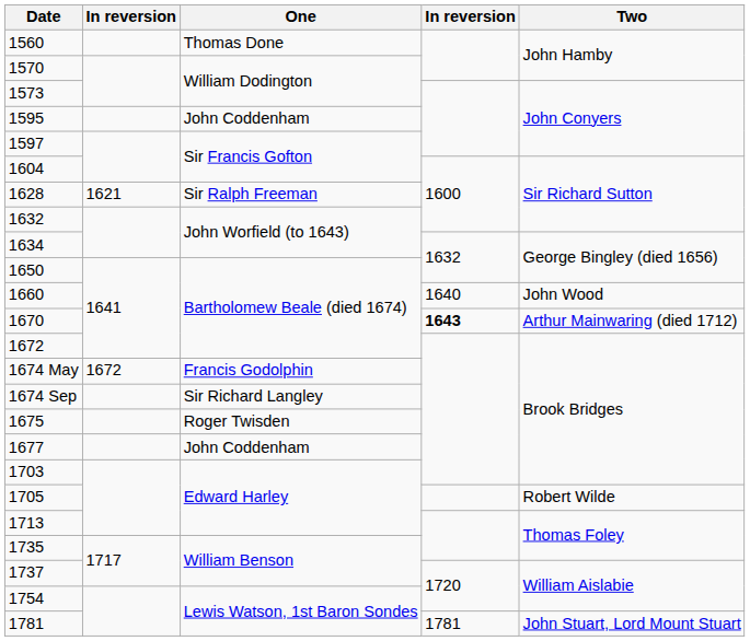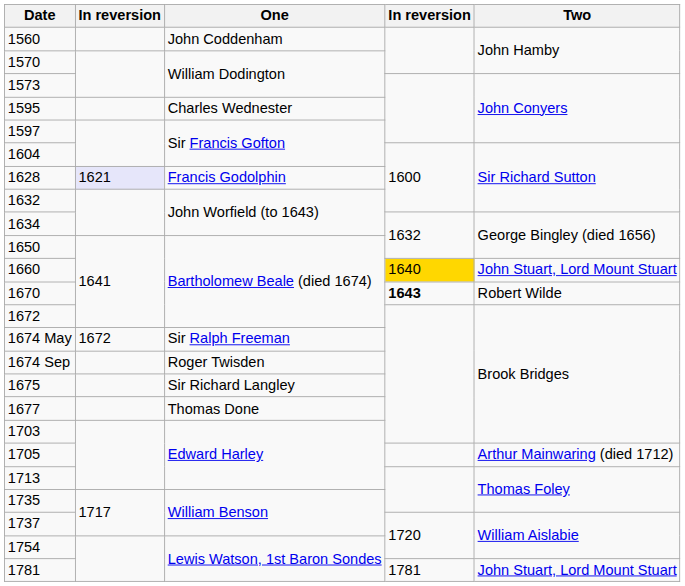1560 | One: Thomas Done -> John Coddenham
1595 | One: John Coddenham -> Charles Wednester
1628 | column 2: no background -> lavender background
1628 | One: Sir Ralph Freeman -> Francis Godolphin
1660 | column 4: no background -> gold background
1660 | Two: John Wood -> John Stuart, Lord Mount Stuart
1670 | Two: Arthur Mainwaring (died 1712) -> Robert Wilde
1674 May | One: Francis Godolphin -> Sir Ralph Freeman
1674 Sep | One: Sir Richard Langley -> Roger Twisden
1675 | One: Roger Twisden -> Sir Richard Langley
1677 | One: John Coddenham -> Thomas Done
1705 | Two: Robert Wilde -> Arthur Mainwaring (died 1712)
